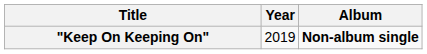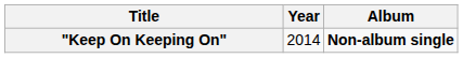"Keep On Keeping On" | Year: 2019 -> 2014
